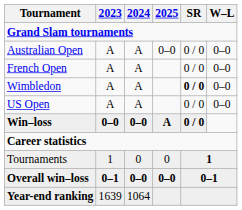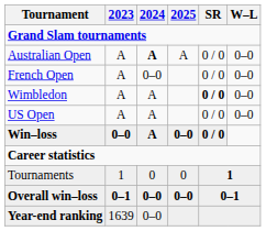Australian Open | 2024: normal -> bold
Australian Open | 2025: 0–0 -> A
French Open | 2024: A -> 0–0
Win–loss | 2024: 0–0 -> A
Win–loss | 2025: A -> 0–0
Year-end ranking | 2024: 1064 -> 0–0
